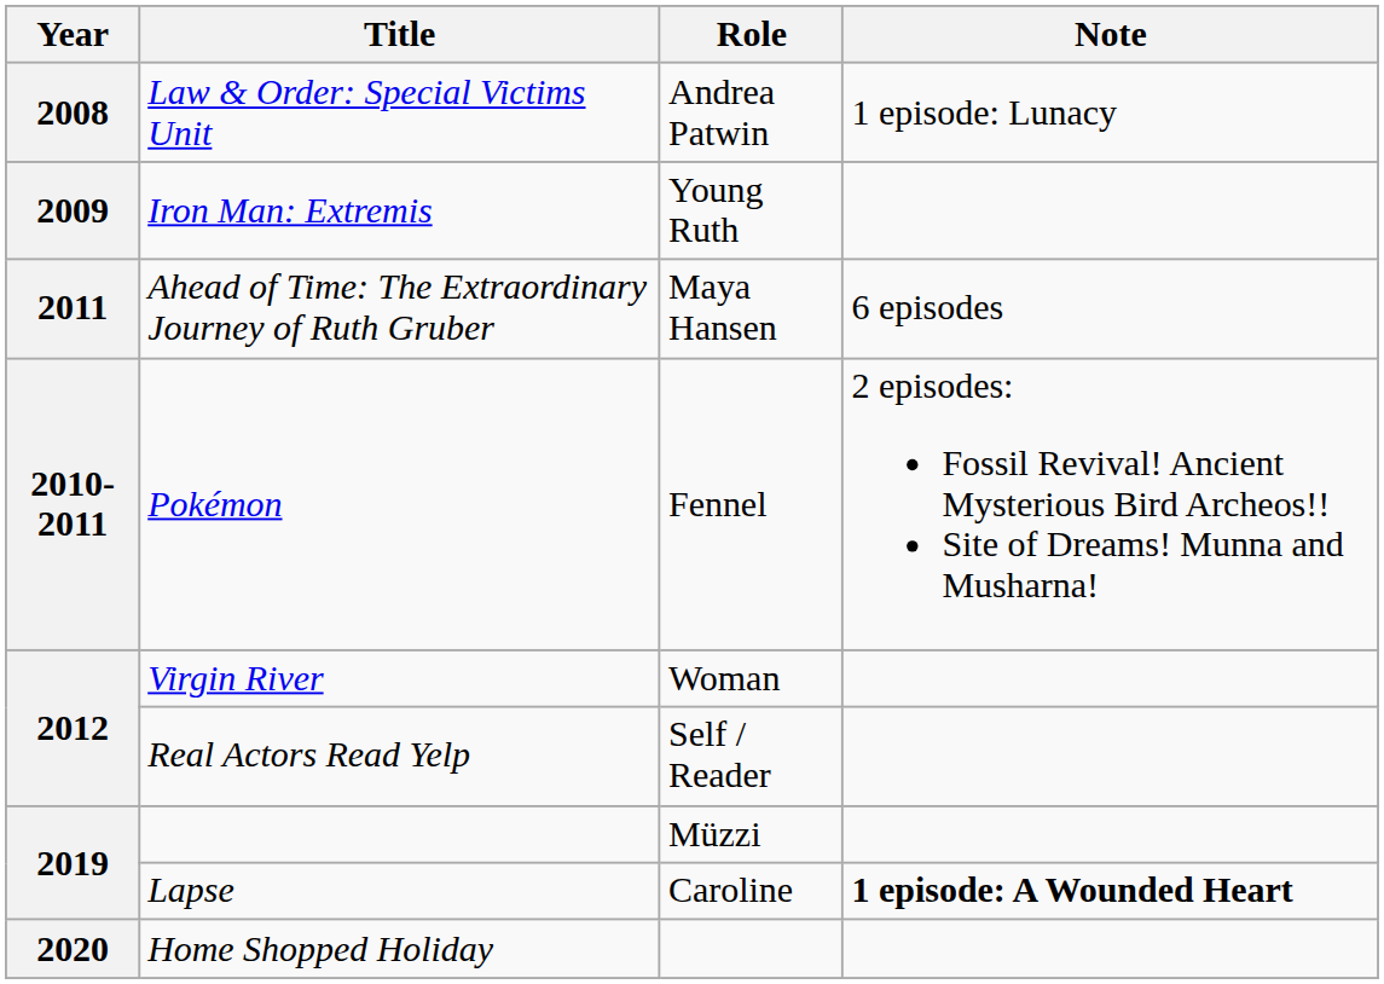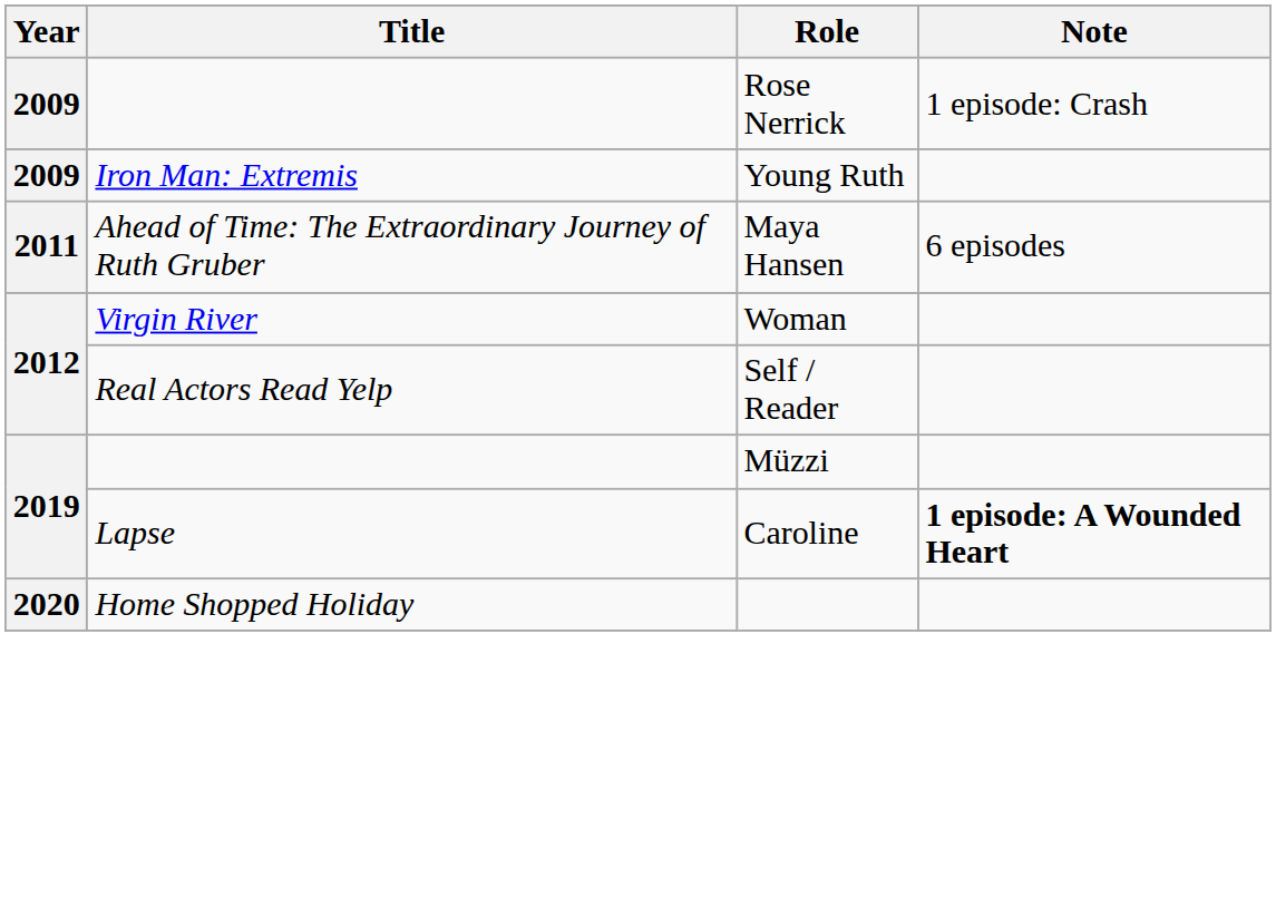- row: 2008 | Law & Order: Special Victims Unit | Andrea Patwin | 1 episode: Lunacy
+ row: 2009 | Rose Nerrick | 1 episode: Crash
- row: 2010-2011 | Pokémon | Fennel | 2 episodes: Fossil Revival! Ancient Mysterious Bird Archeos!! Site of Dreams! Munna and Musharna!
